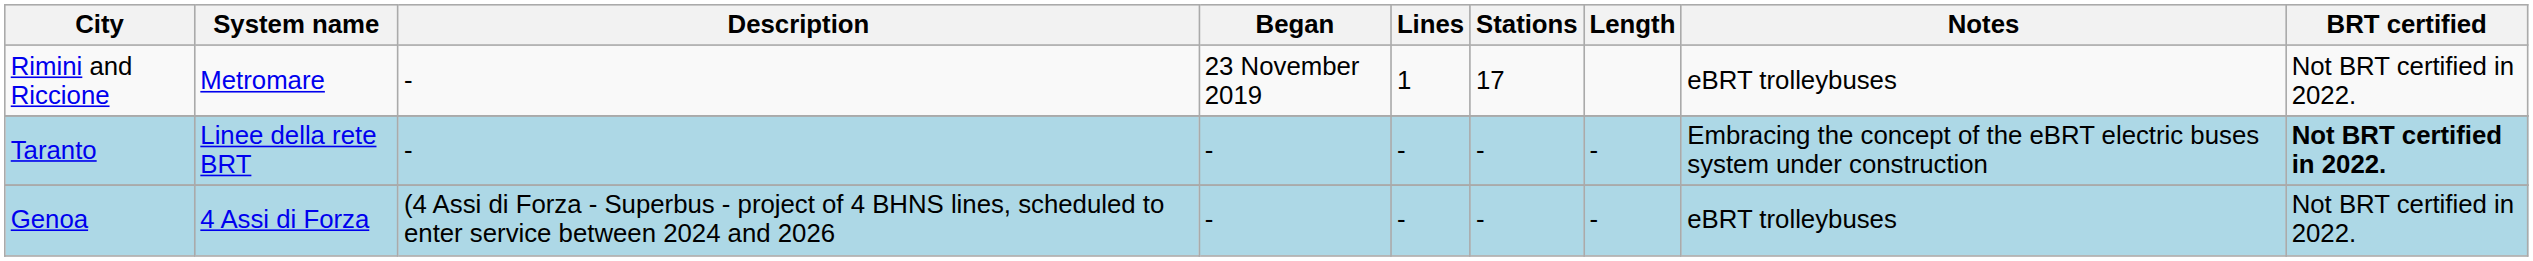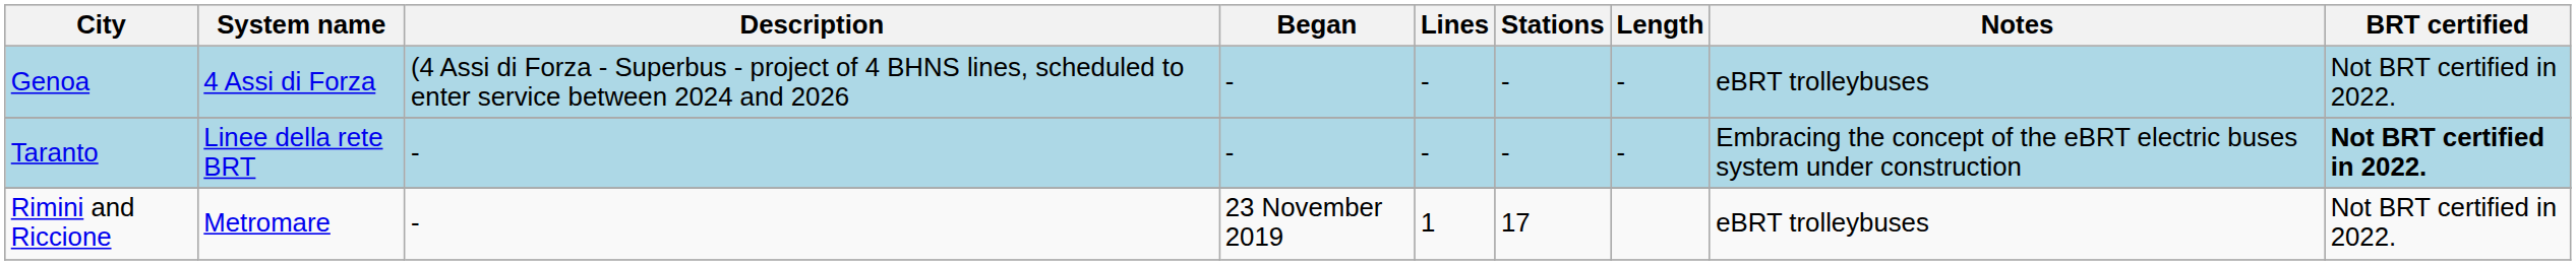rows swapped: Rimini and Riccione <-> Genoa
